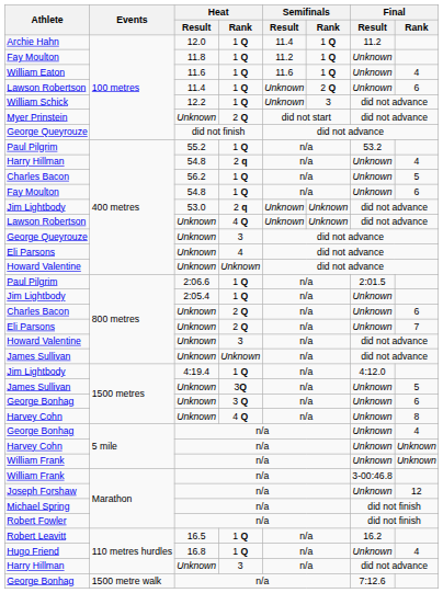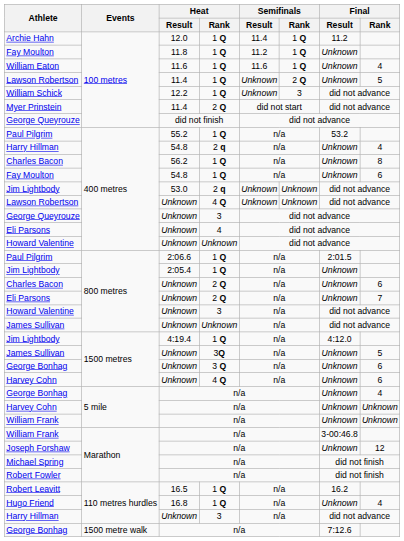Lawson Robertson / 100 metres | Final / Rank: 6 -> 5
Myer Prinstein | Heat / Result: Unknown -> 11.4
Charles Bacon / 400 metres | Final / Rank: 5 -> 8
Harvey Cohn / 1500 metres | Final / Rank: 8 -> 6
